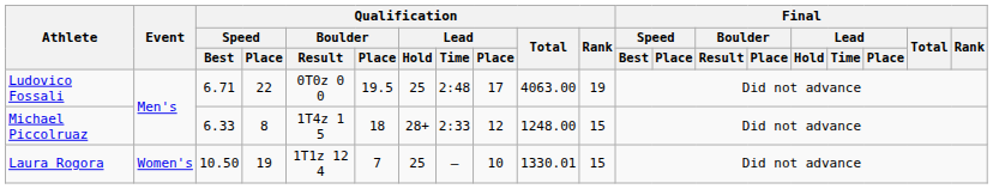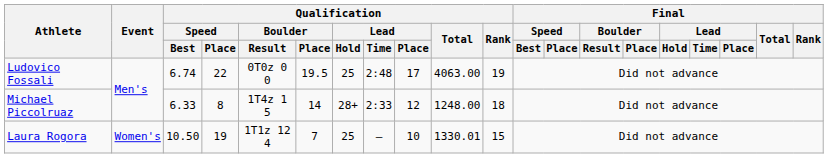Ludovico Fossali | Qualification / Speed / Best: 6.71 -> 6.74
Michael Piccolruaz | Qualification / Boulder / Place: 18 -> 14
Michael Piccolruaz | Qualification / Rank: 15 -> 18
